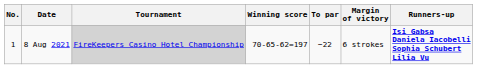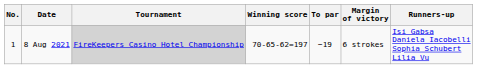8 Aug 2021 | To par: −22 -> −19
8 Aug 2021 | Runners-up: bold -> normal
